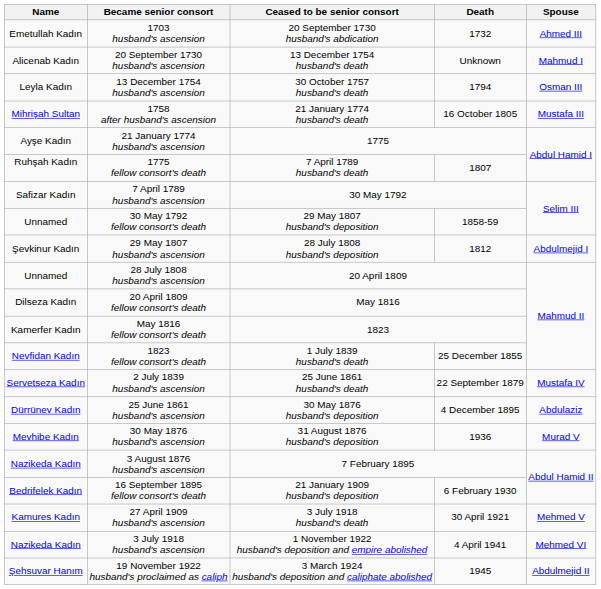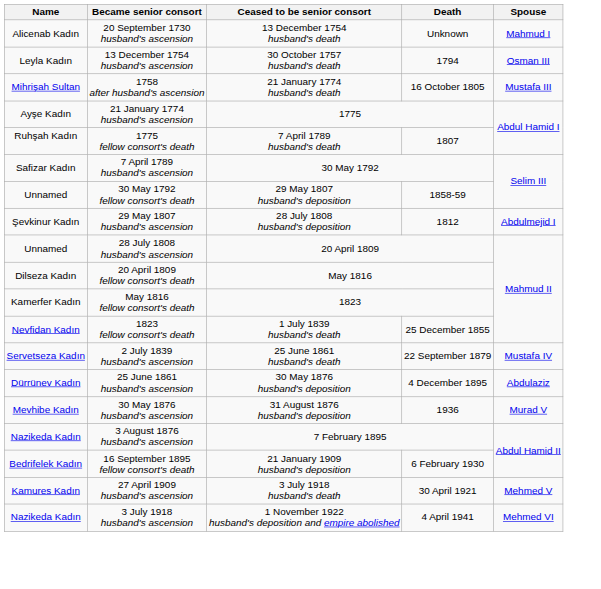- row: Emetullah Kadın | 1703 husband's ascension | 20 September 1730 husband's abdication | 1732 | Ahmed III
- row: Şehsuvar Hanım | 19 November 1922 husband's proclaimed as caliph | 3 March 1924 husband's deposition and caliphate abolished | 1945 | Abdulmejid II
